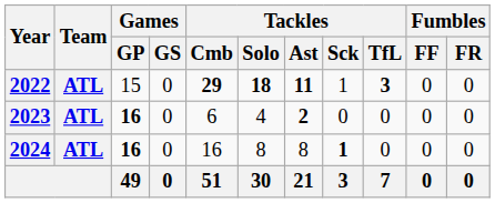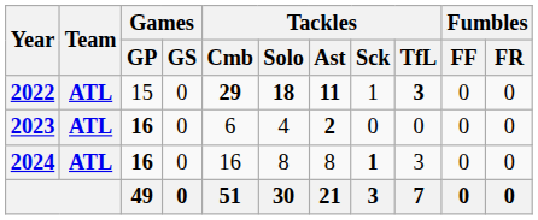2024 | Tackles / TfL: 0 -> 3
